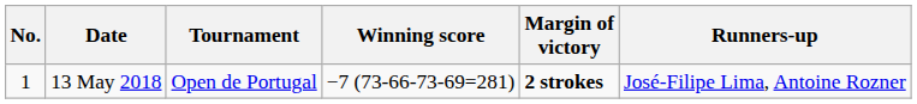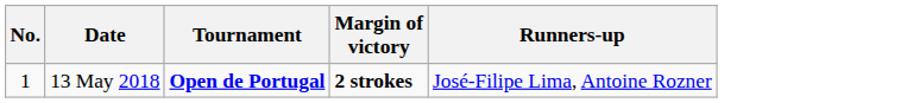- column: Winning score | −7 (73-66-73-69=281)
13 May 2018 | Tournament: normal -> bold
